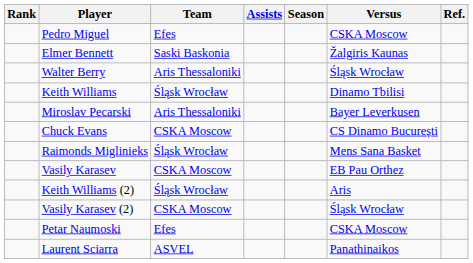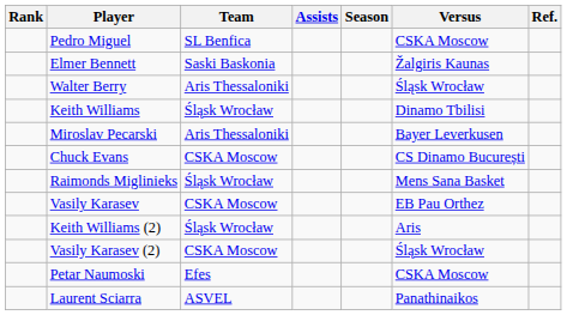Pedro Miguel | Team: Efes -> SL Benfica
